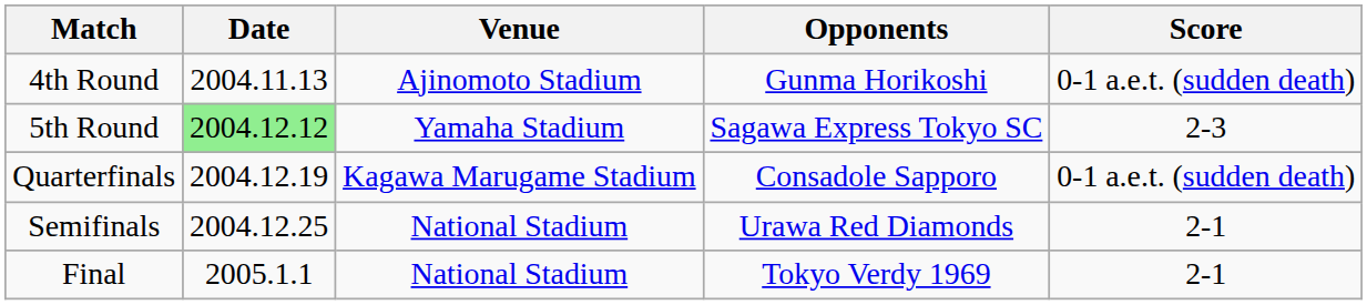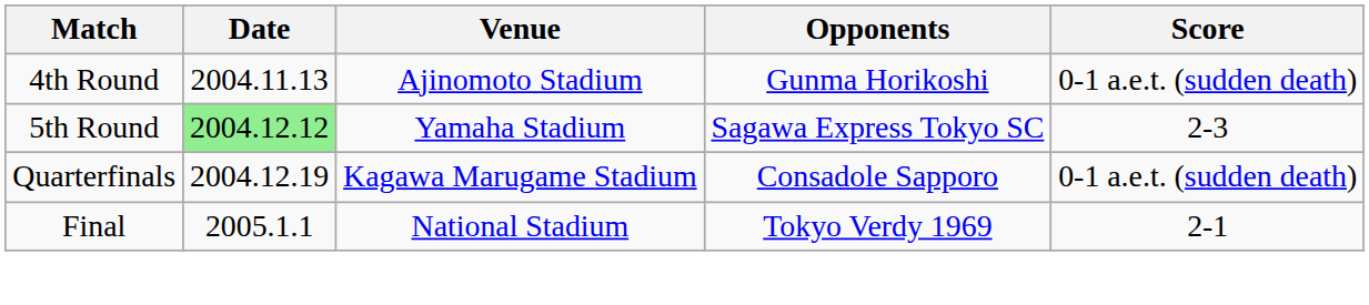- row: Semifinals | 2004.12.25 | National Stadium | Urawa Red Diamonds | 2-1
